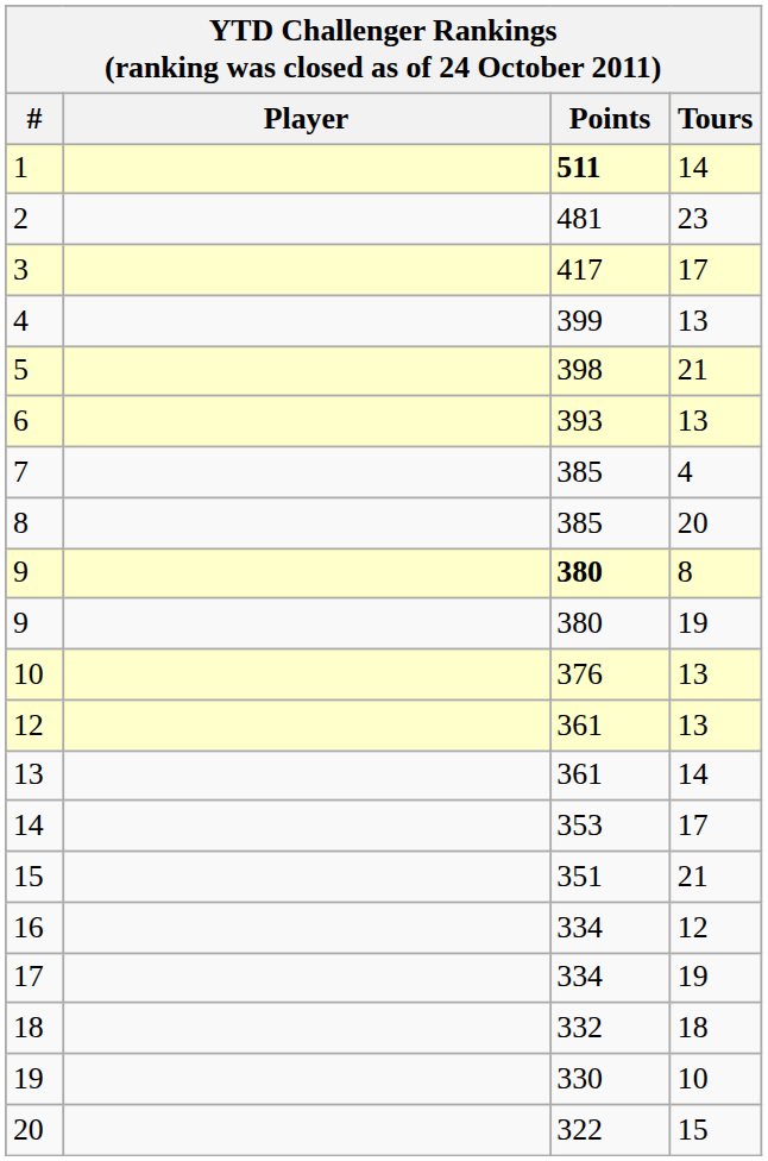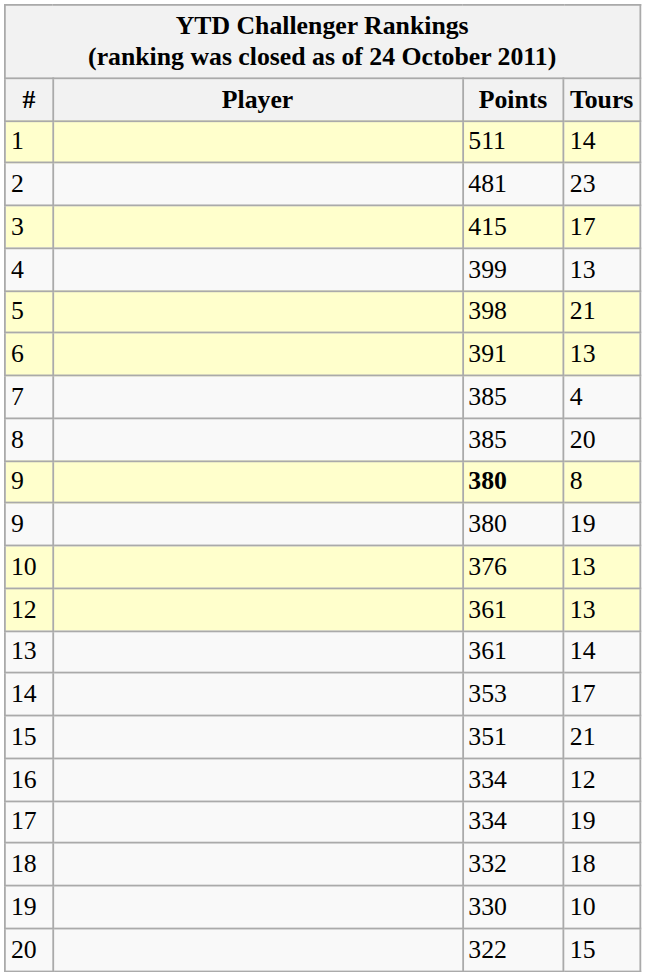1 | Points: bold -> normal
3 | Points: 417 -> 415
6 | Points: 393 -> 391
